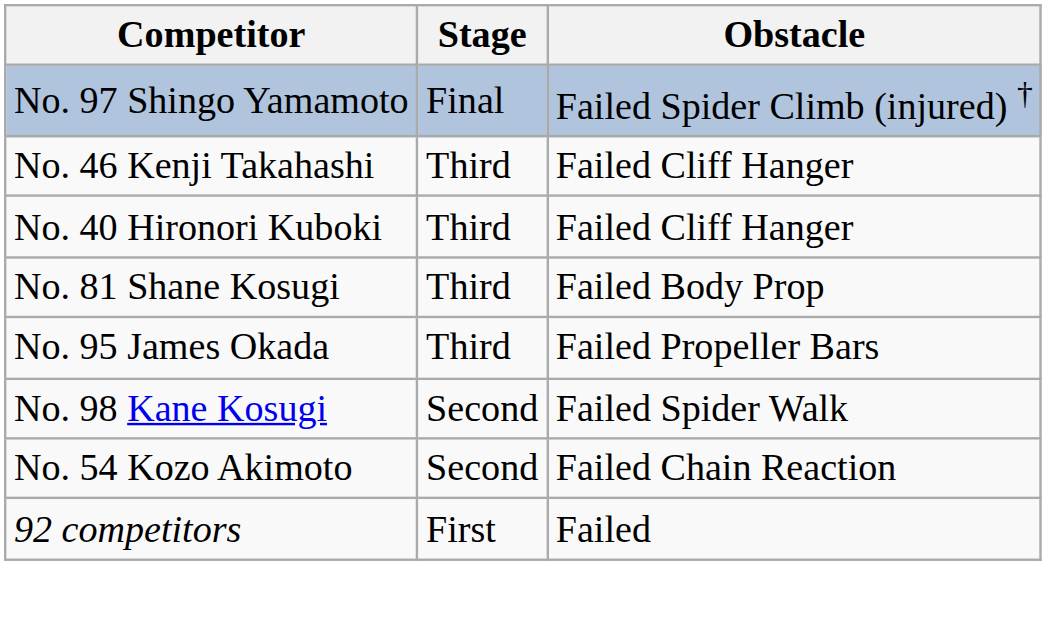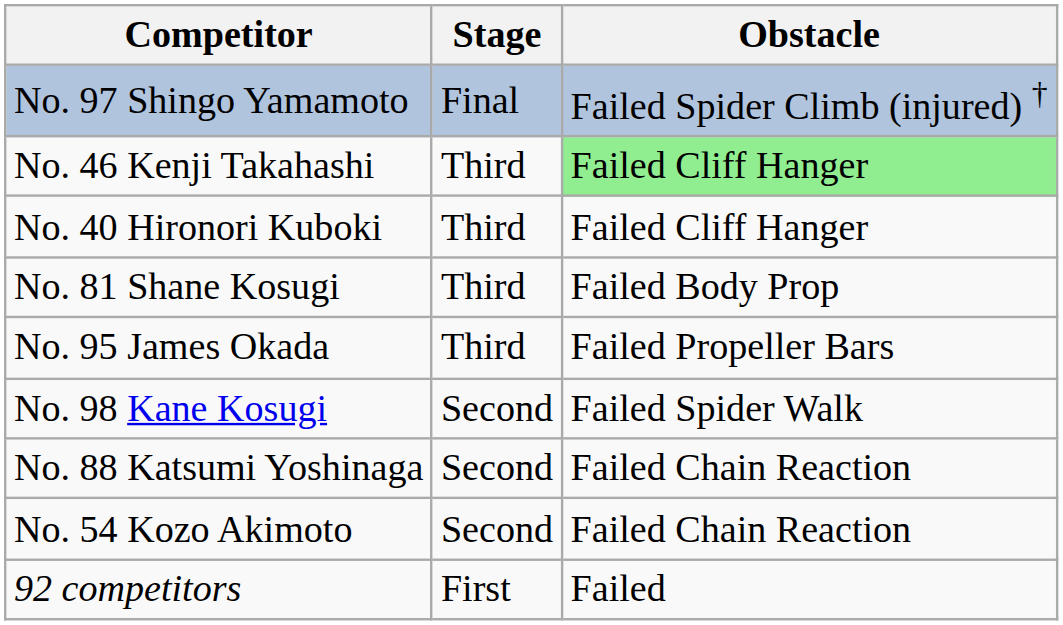No. 46 Kenji Takahashi | Obstacle: no background -> lightgreen background
+ row: No. 88 Katsumi Yoshinaga | Second | Failed Chain Reaction
